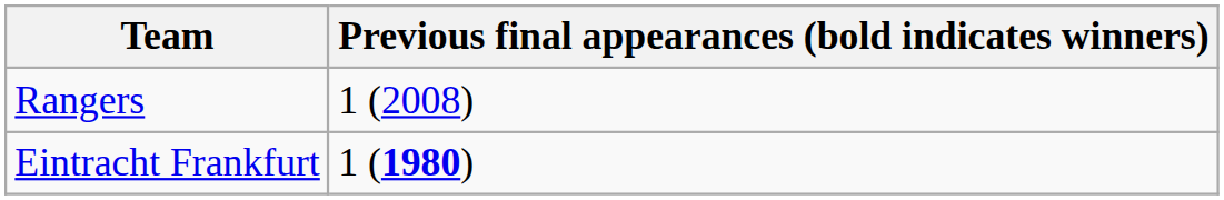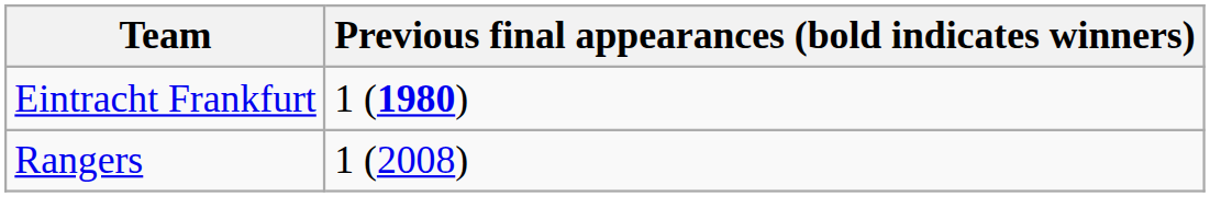rows swapped: Eintracht Frankfurt <-> Rangers
